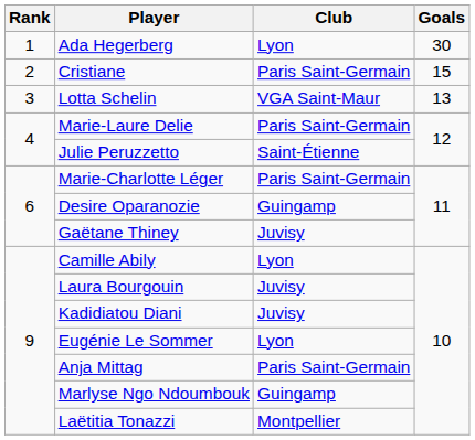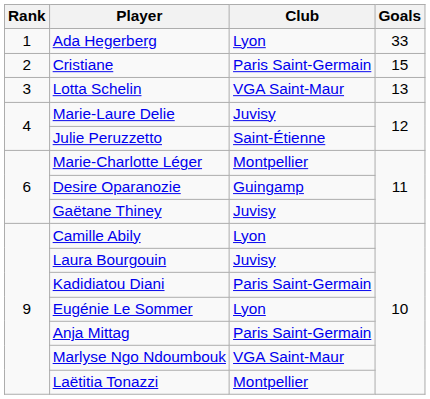Ada Hegerberg | Goals: 30 -> 33
Marie-Laure Delie | Club: Paris Saint-Germain -> Juvisy
Marie-Charlotte Léger | Club: Paris Saint-Germain -> Montpellier
Kadidiatou Diani | Club: Juvisy -> Paris Saint-Germain
Marlyse Ngo Ndoumbouk | Club: Guingamp -> VGA Saint-Maur
